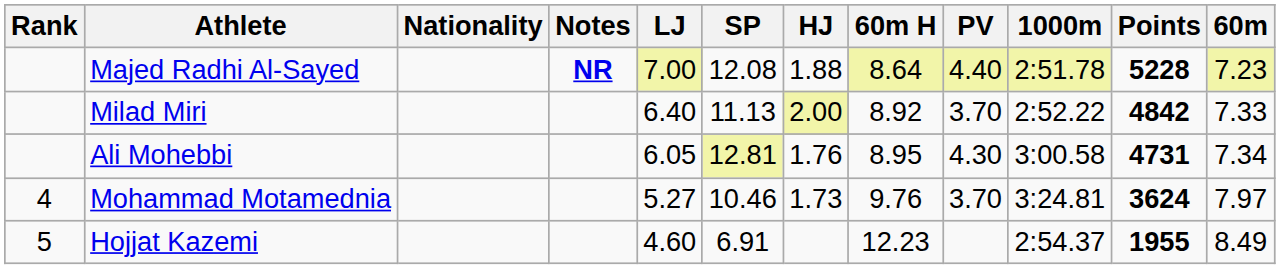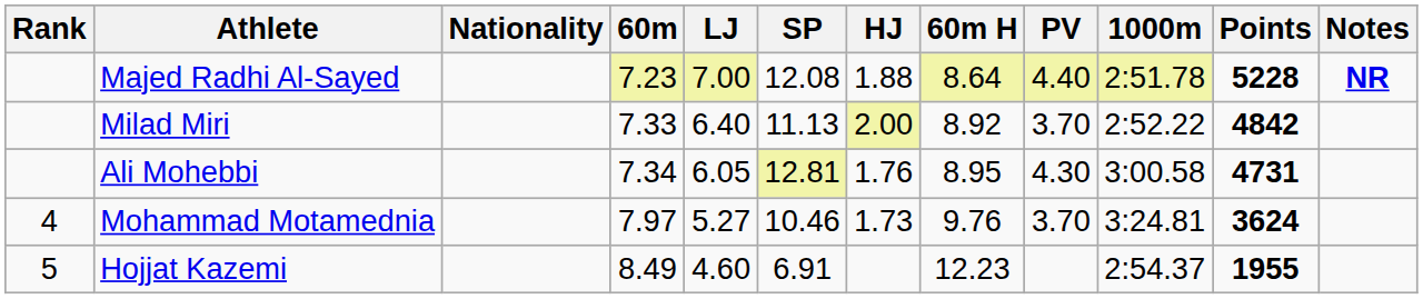columns swapped: 60m <-> Notes
